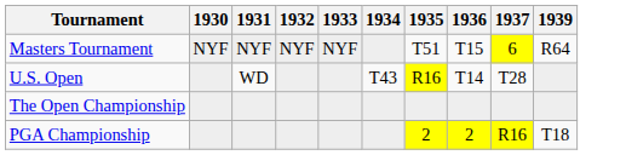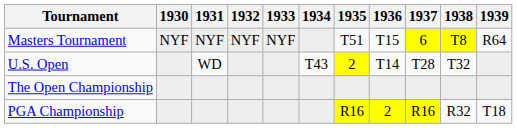+ column: 1938 | T8 | T32 | R32
U.S. Open | 1935: R16 -> 2
PGA Championship | 1935: 2 -> R16
